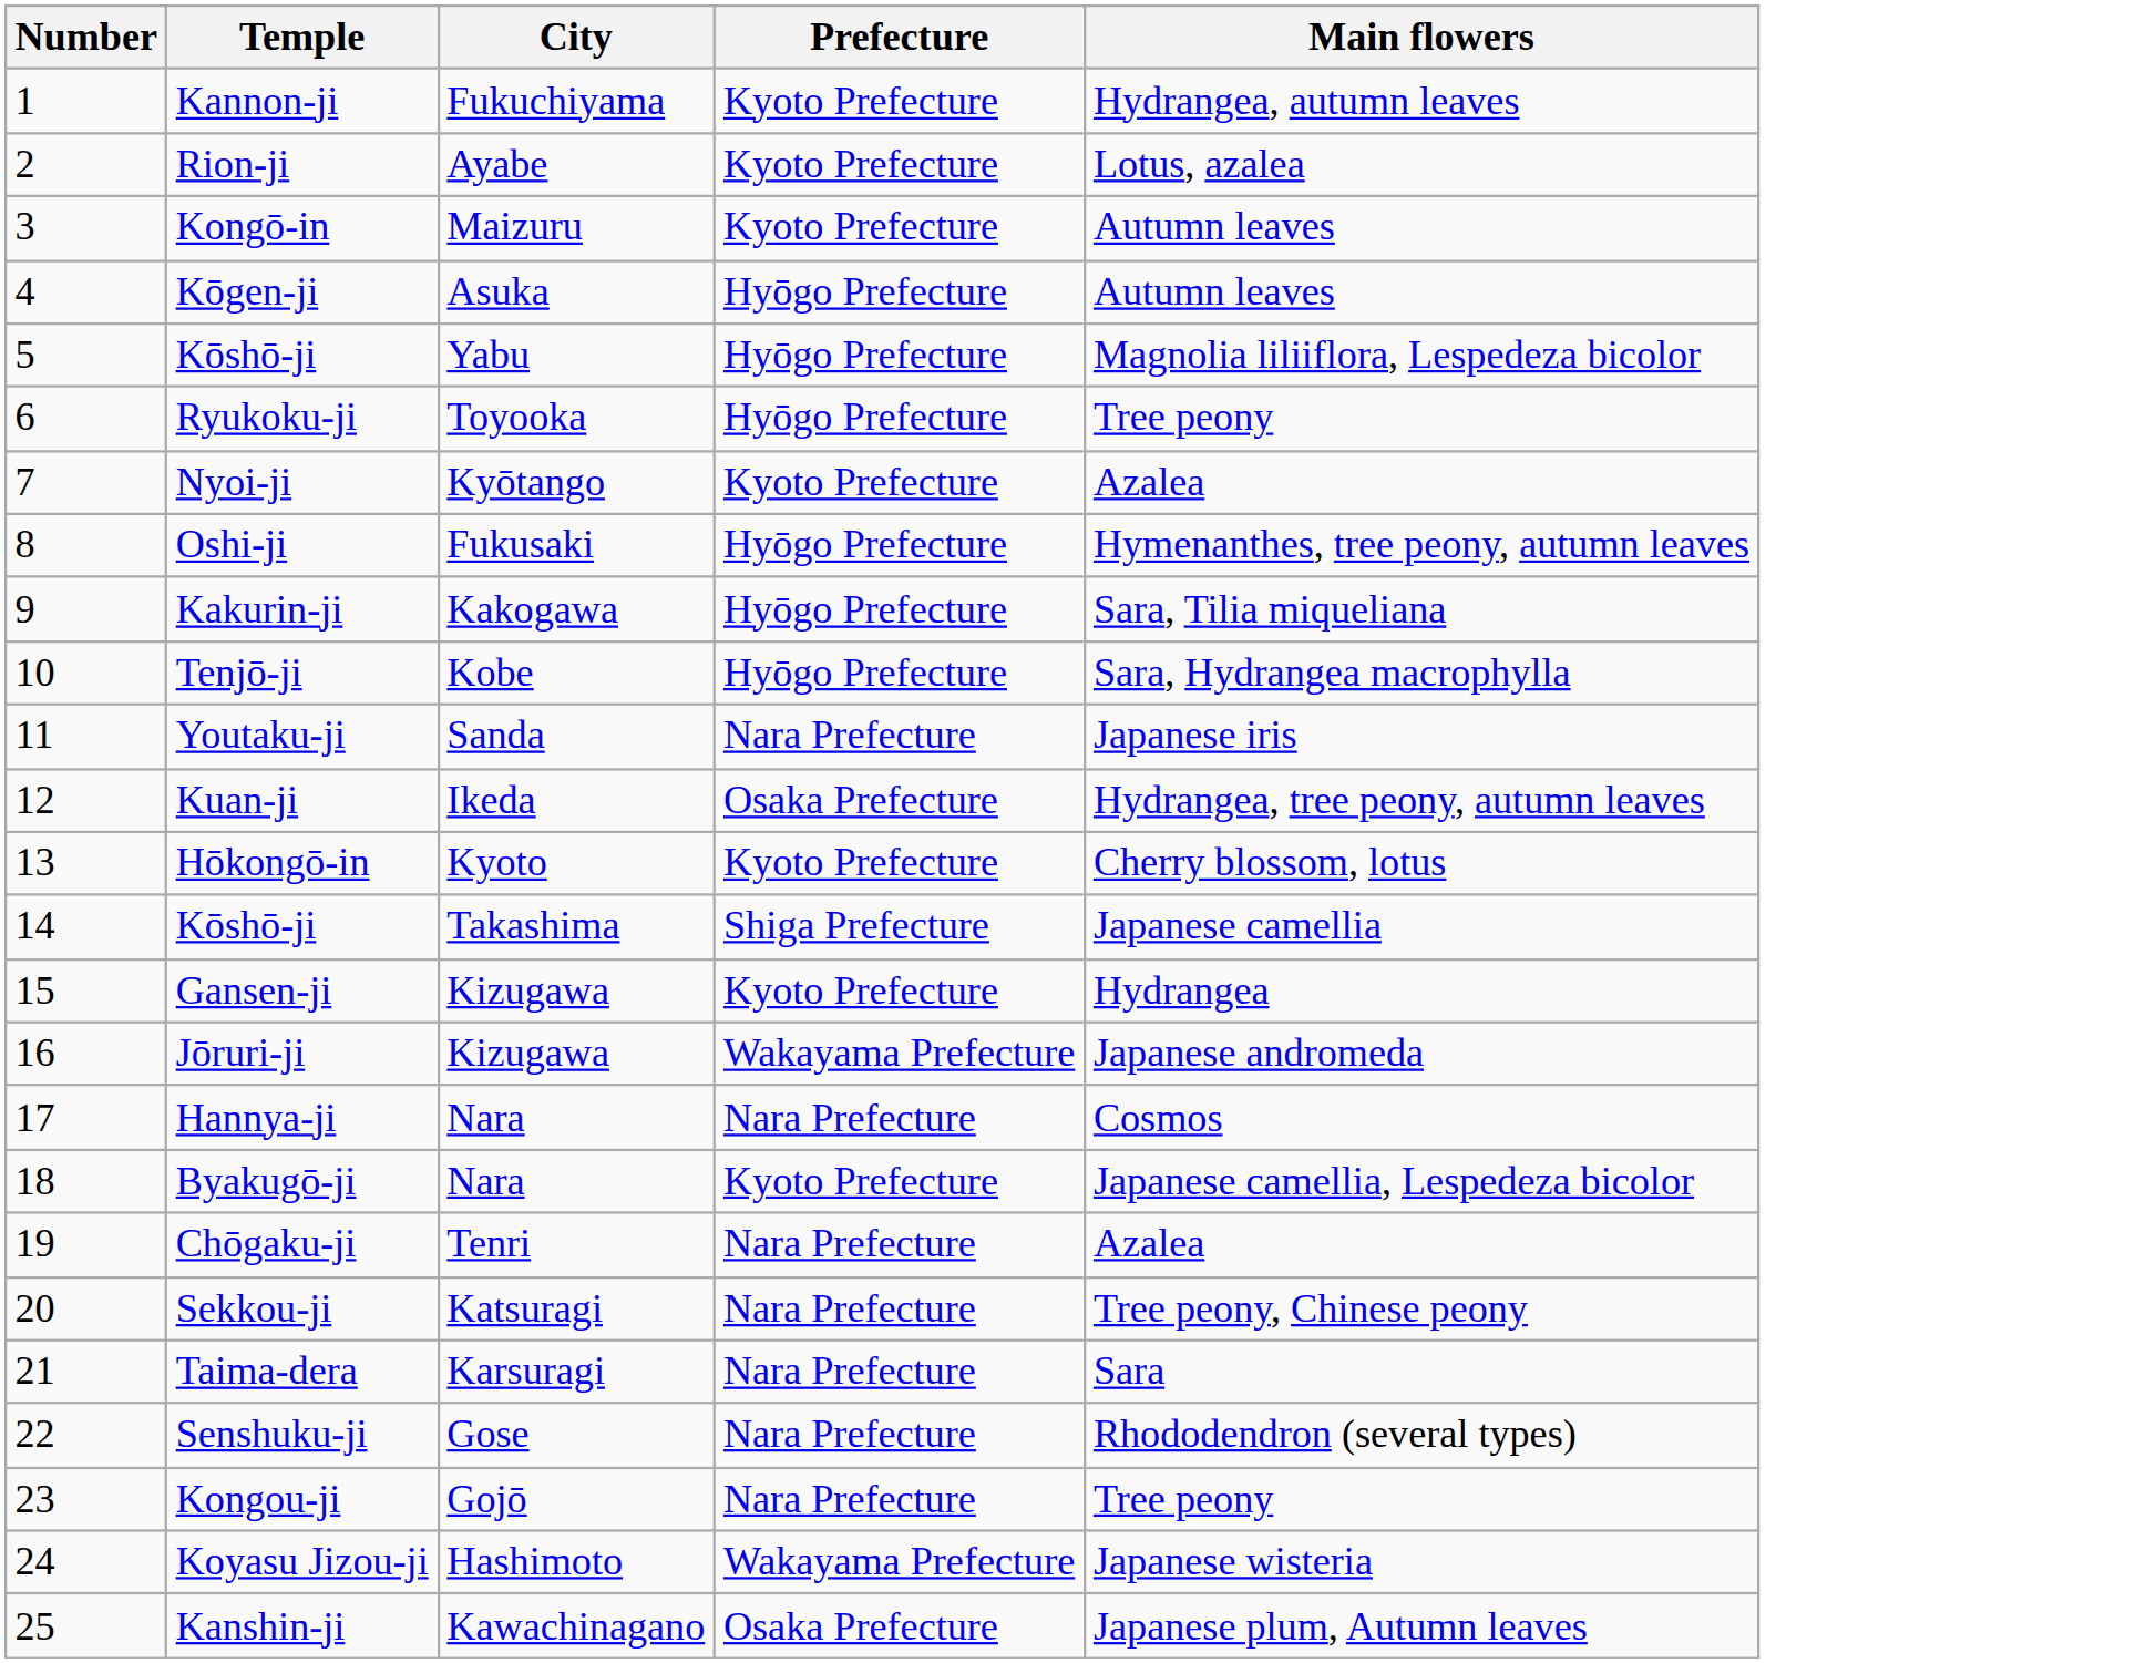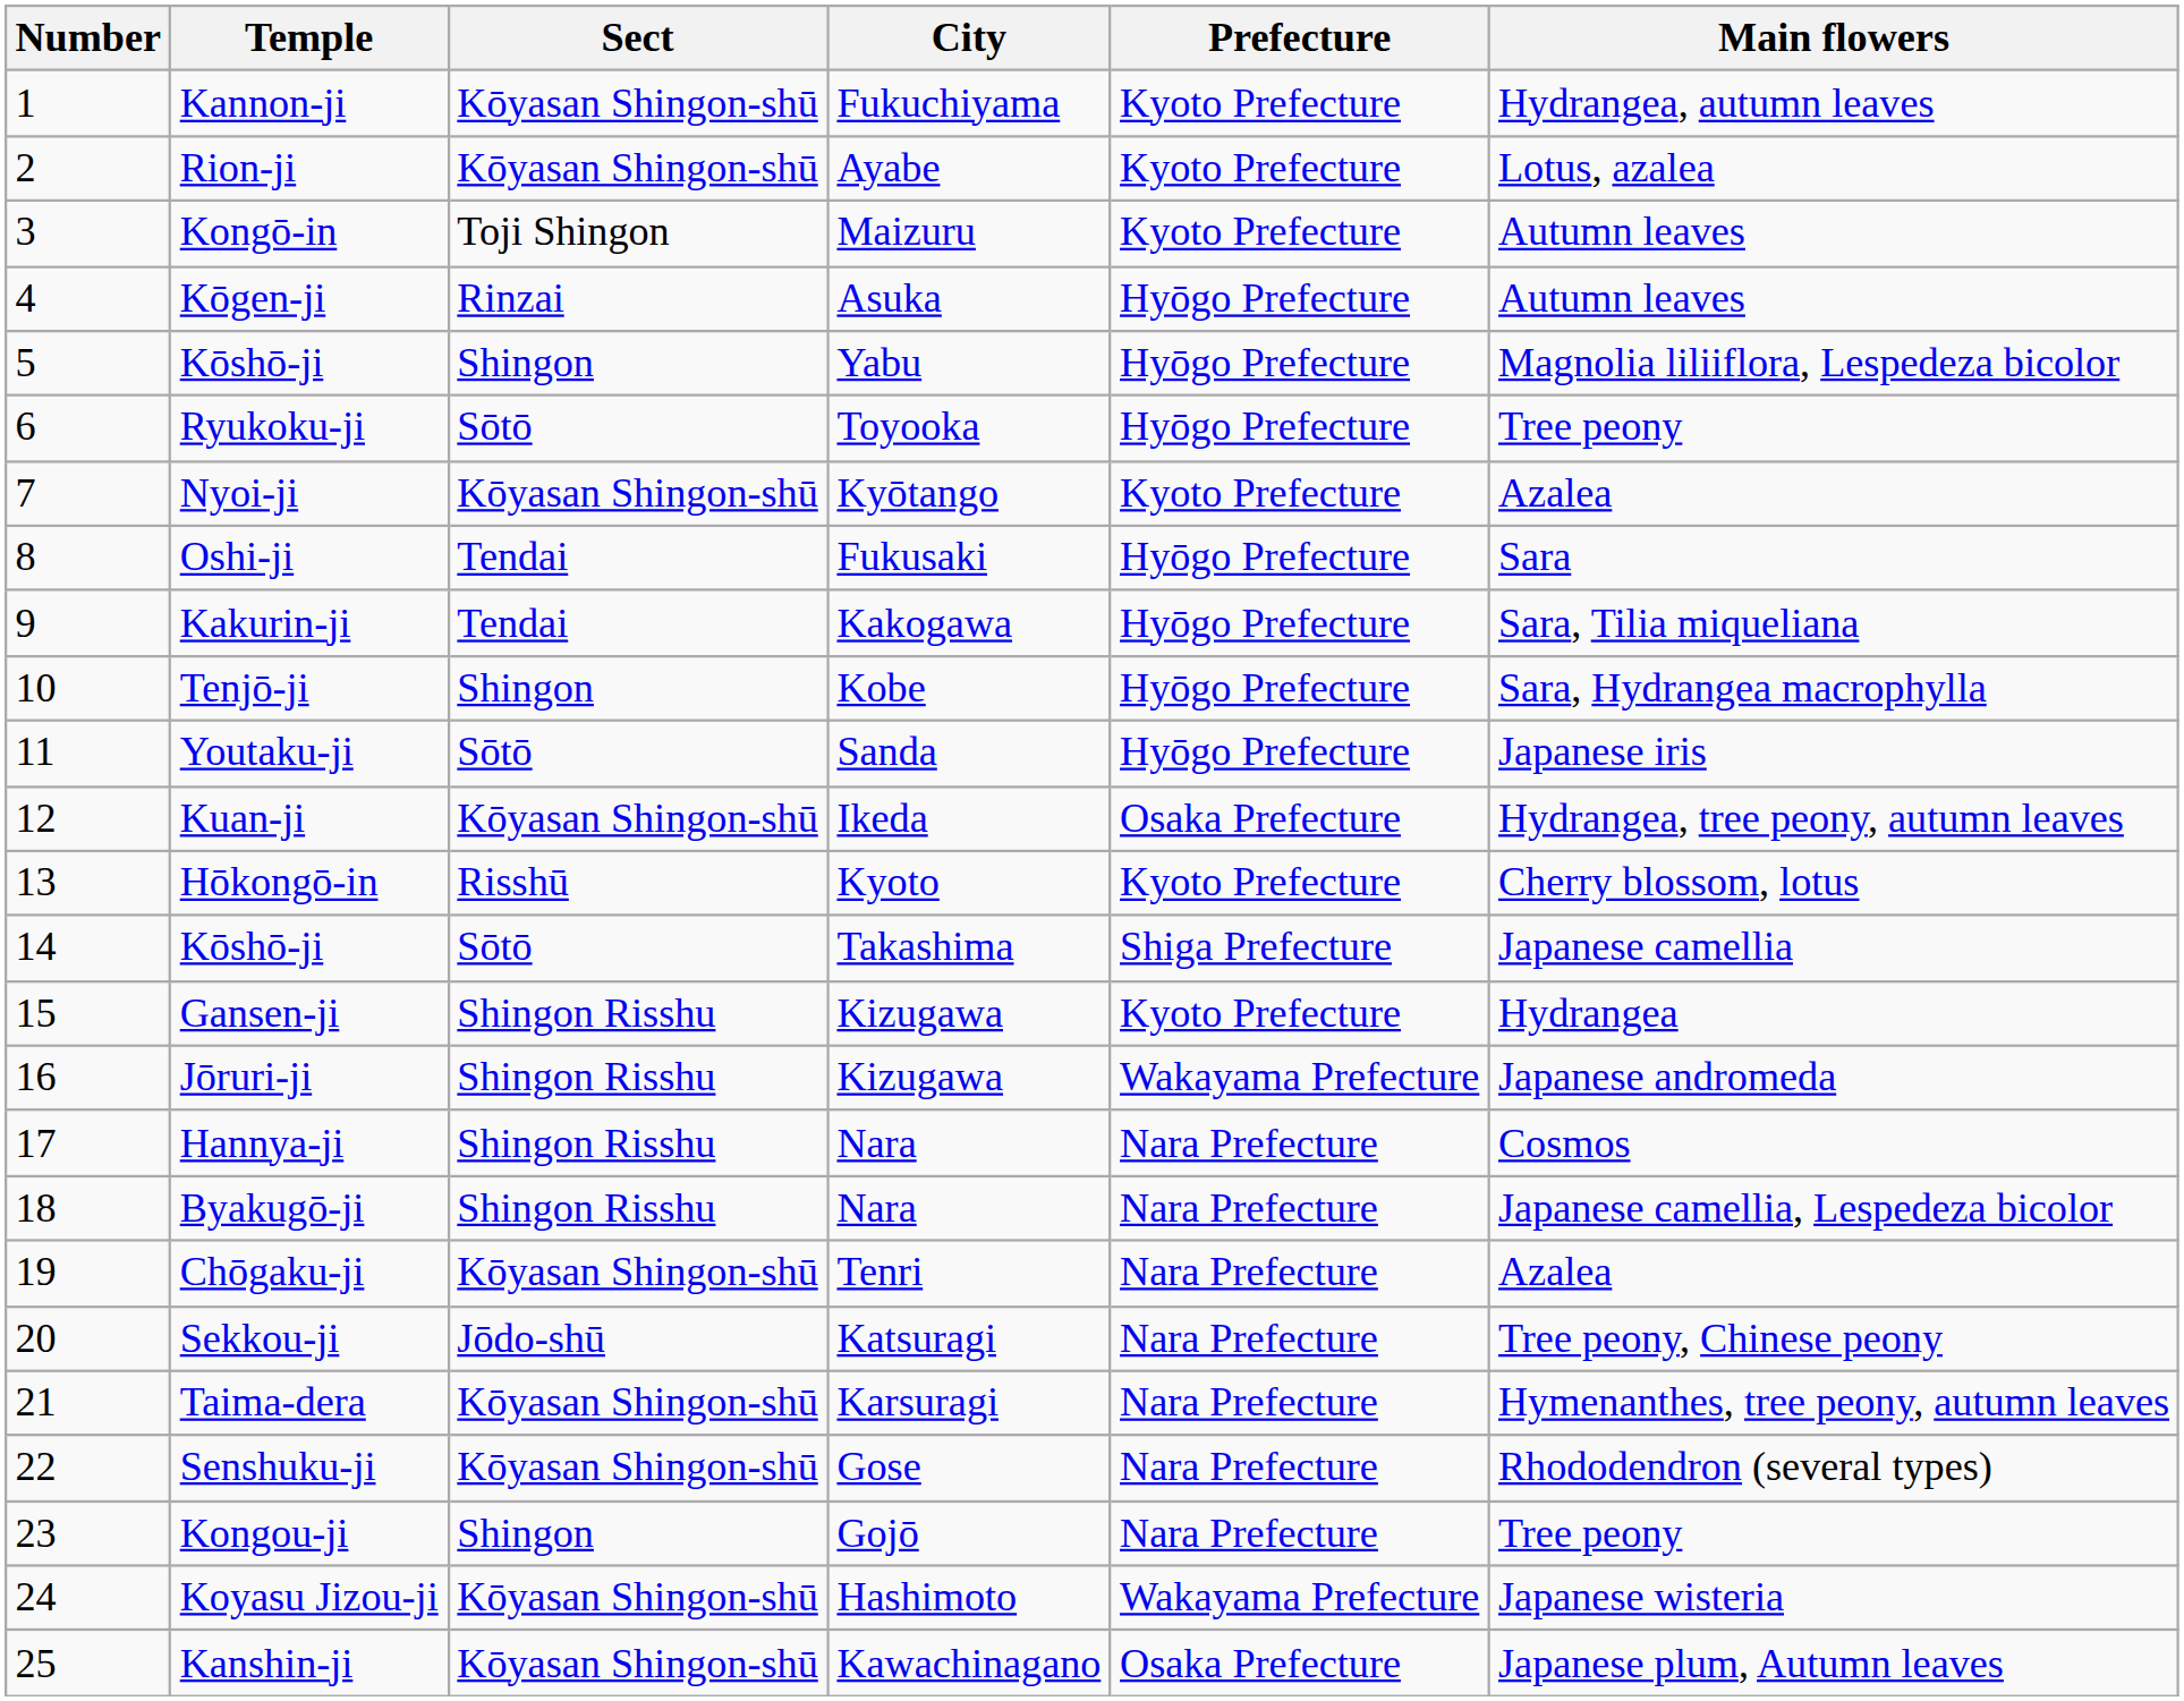+ column: Sect | Kōyasan Shingon-shū | Kōyasan Shingon-shū | Toji Shingon | Rinzai | Shingon | Sōtō | Kōyasan Shingon-shū | Tendai | Tendai | Shingon | Sōtō | Kōyasan Shingon-shū | Risshū | Sōtō | Shingon Risshu | Shingon Risshu | Shingon Risshu | Shingon Risshu | Kōyasan Shingon-shū | Jōdo-shū | Kōyasan Shingon-shū | Kōyasan Shingon-shū | Shingon | Kōyasan Shingon-shū | Kōyasan Shingon-shū
Oshi-ji | Main flowers: Hymenanthes, tree peony, autumn leaves -> Sara
Youtaku-ji | Prefecture: Nara Prefecture -> Hyōgo Prefecture
Byakugō-ji | Prefecture: Kyoto Prefecture -> Nara Prefecture
Taima-dera | Main flowers: Sara -> Hymenanthes, tree peony, autumn leaves
